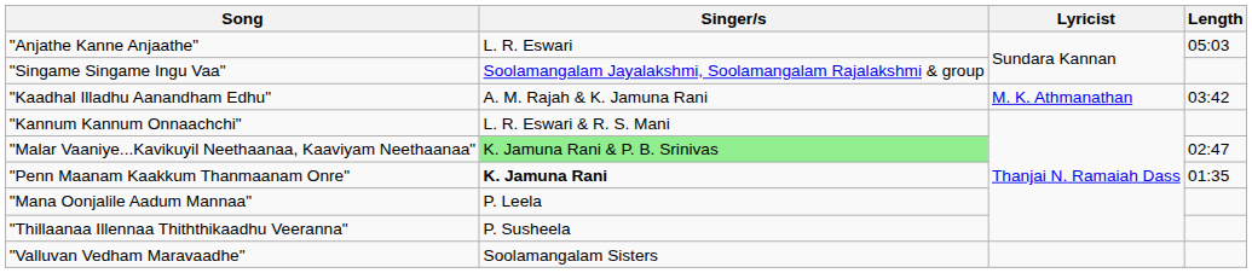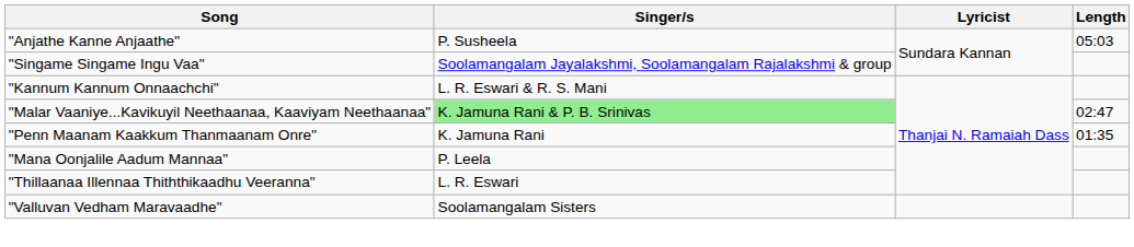"Anjathe Kanne Anjaathe" | Singer/s: L. R. Eswari -> P. Susheela
- row: "Kaadhal Illadhu Aanandham Edhu" | A. M. Rajah & K. Jamuna Rani | M. K. Athmanathan | 03:42
"Penn Maanam Kaakkum Thanmaanam Onre" | Singer/s: bold -> normal
"Thillaanaa Illennaa Thiththikaadhu Veeranna" | Singer/s: P. Susheela -> L. R. Eswari
